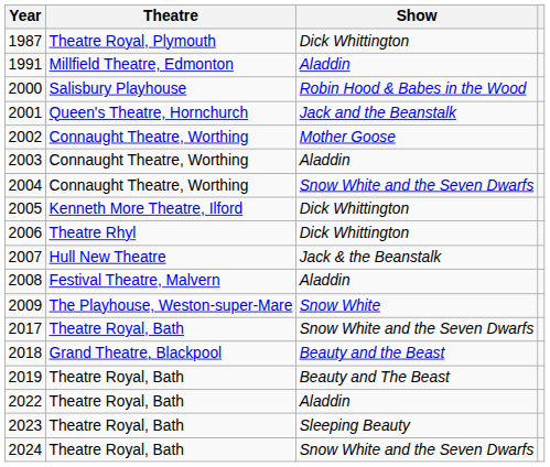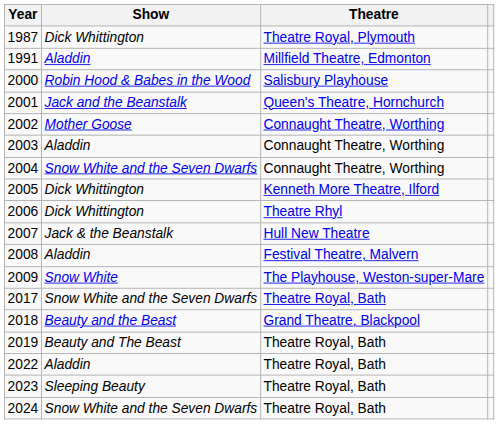columns swapped: Show <-> Theatre
